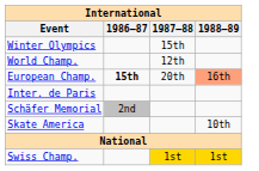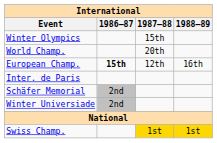World Champ. | 1987–88: 12th -> 20th
European Champ. | 1987–88: 20th -> 12th
European Champ. | 1988–89: lightsalmon background -> no background
- row: Skate America | 10th
+ row: Winter Universiade | 2nd
